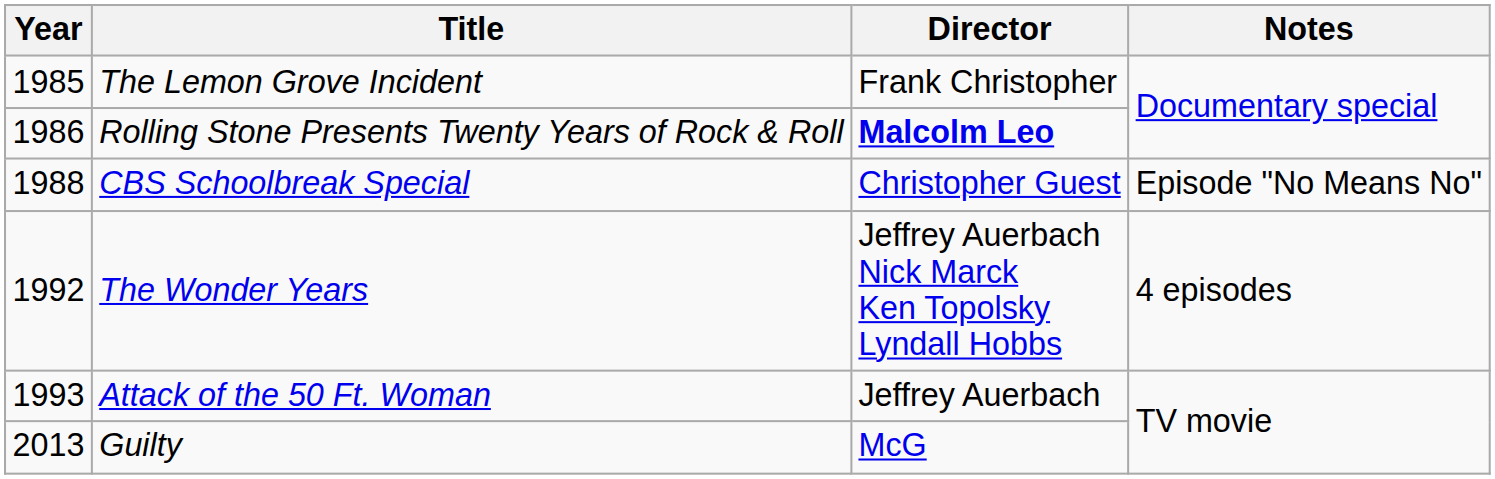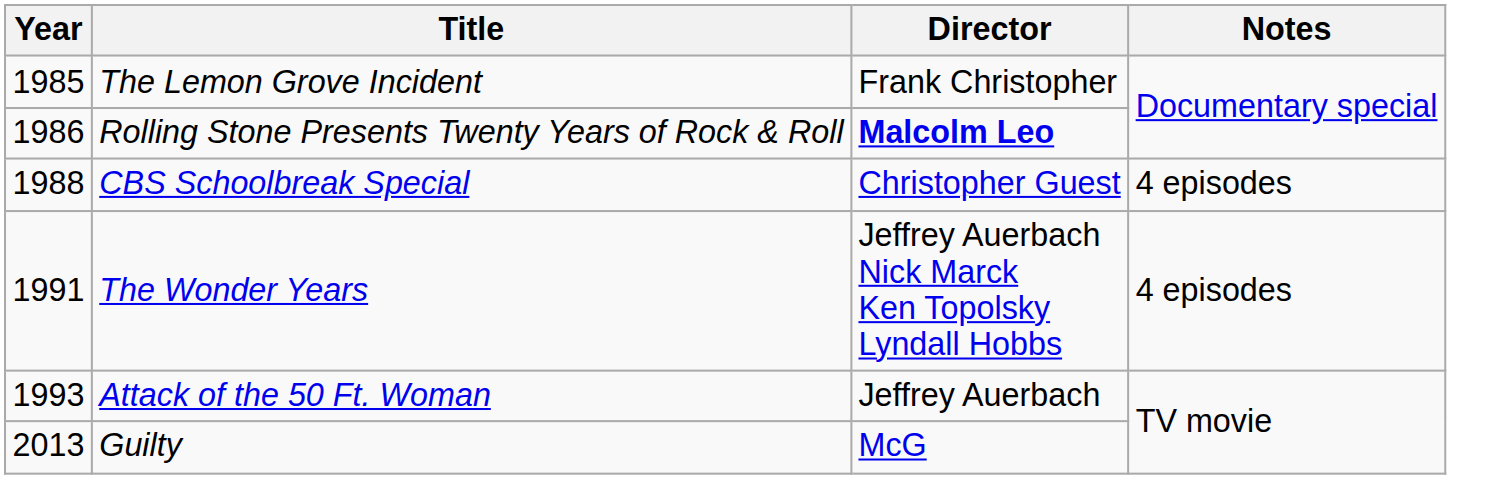CBS Schoolbreak Special | Notes: Episode "No Means No" -> 4 episodes
The Wonder Years | Year: 1992 -> 1991
